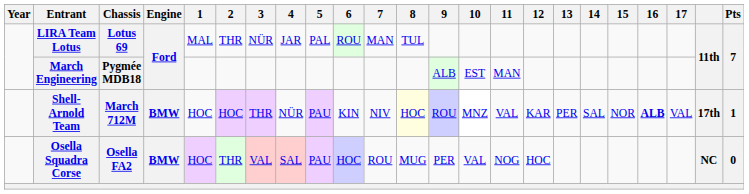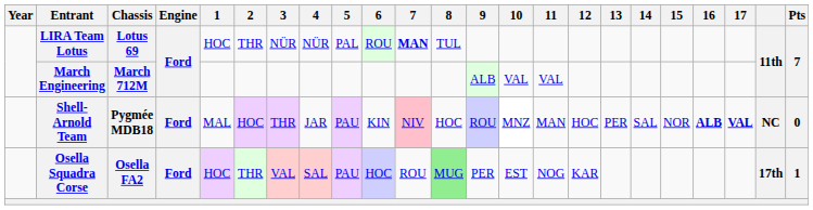LIRA Team Lotus | 1: MAL -> HOC
LIRA Team Lotus | 4: JAR -> NÜR
LIRA Team Lotus | 7: normal -> bold
March Engineering | Chassis: Pygmée MDB18 -> March 712M
March Engineering | 10: EST -> VAL
March Engineering | 11: MAN -> VAL
Shell-Arnold Team | Chassis: March 712M -> Pygmée MDB18
Shell-Arnold Team | Engine: BMW -> Ford
Shell-Arnold Team | 1: HOC -> MAL
Shell-Arnold Team | 4: NÜR -> JAR
Shell-Arnold Team | 7: no background -> pink background
Shell-Arnold Team | 8: lightyellow background -> no background
Shell-Arnold Team | 11: VAL -> MAN
Shell-Arnold Team | 12: KAR -> HOC
Shell-Arnold Team | 17: normal -> bold
Shell-Arnold Team | column 22: 17th -> NC
Shell-Arnold Team | Pts: 1 -> 0
Osella Squadra Corse | Engine: BMW -> Ford
Osella Squadra Corse | 8: no background -> lightgreen background
Osella Squadra Corse | 10: VAL -> EST
Osella Squadra Corse | 12: HOC -> KAR
Osella Squadra Corse | column 22: NC -> 17th
Osella Squadra Corse | Pts: 0 -> 1
